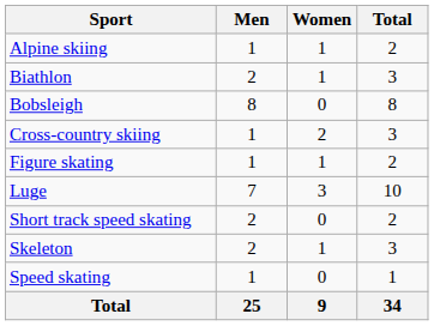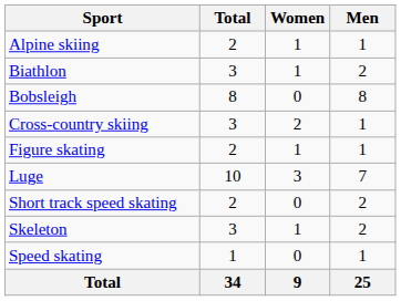columns swapped: Men <-> Total
